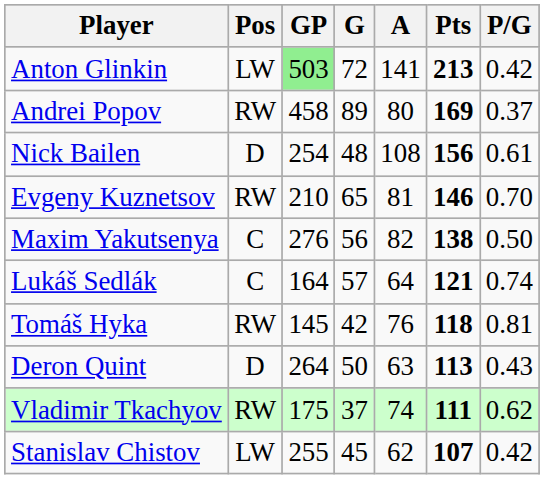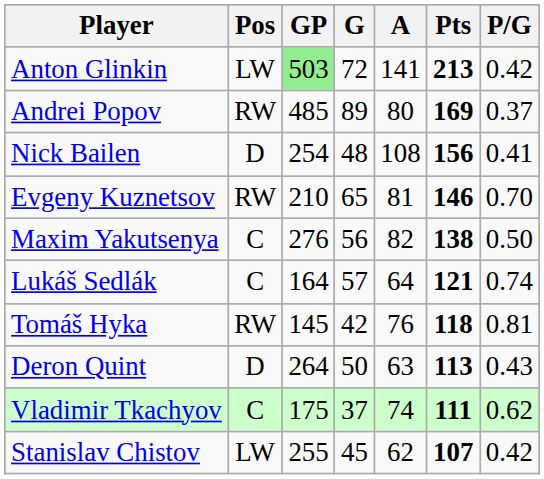Andrei Popov | GP: 458 -> 485
Nick Bailen | P/G: 0.61 -> 0.41
Vladimir Tkachyov | Pos: RW -> C
